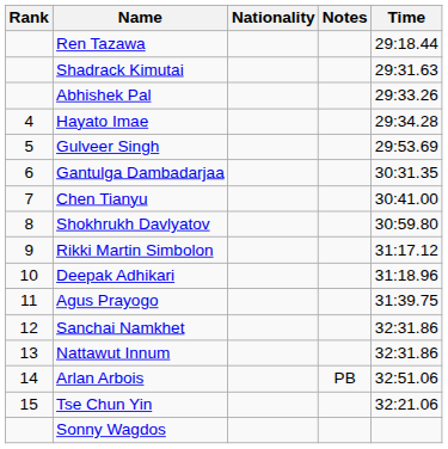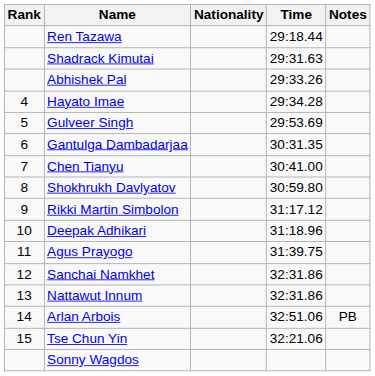columns swapped: Time <-> Notes
